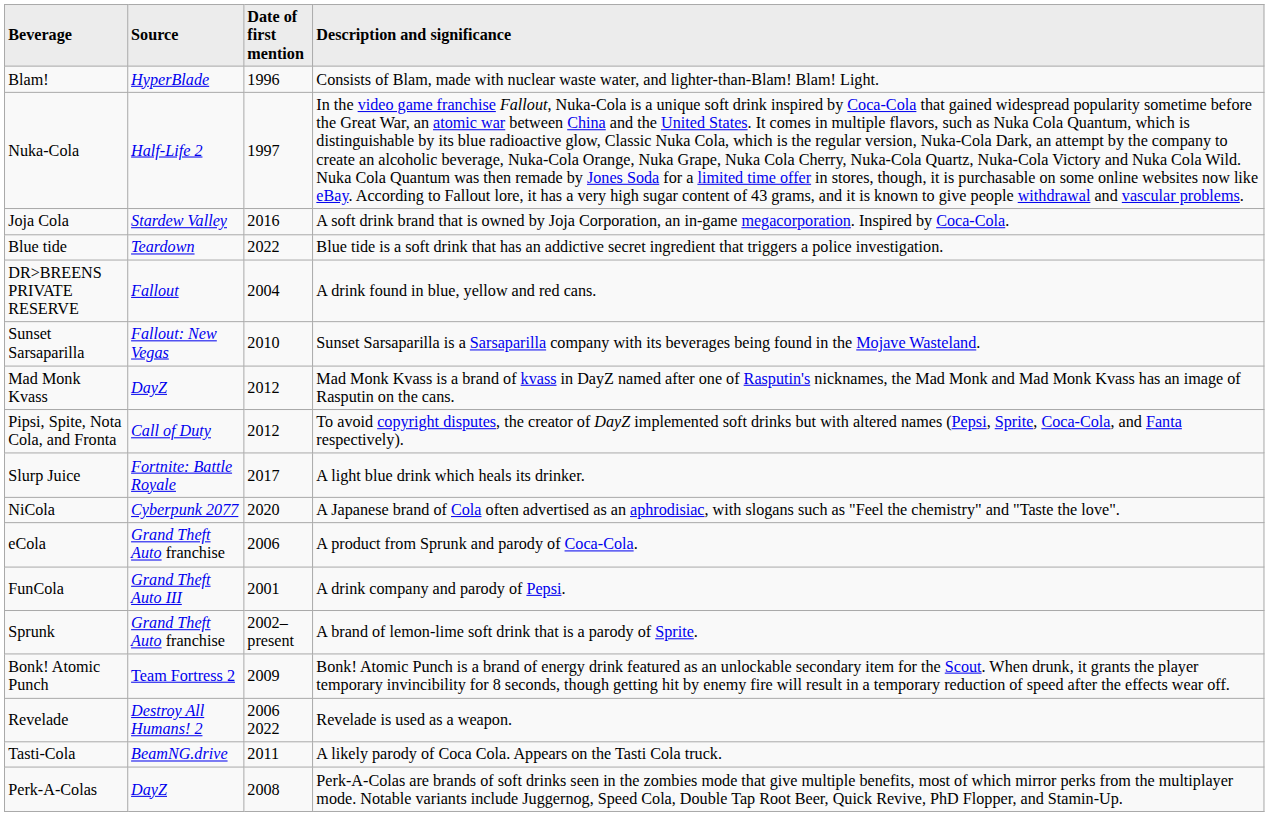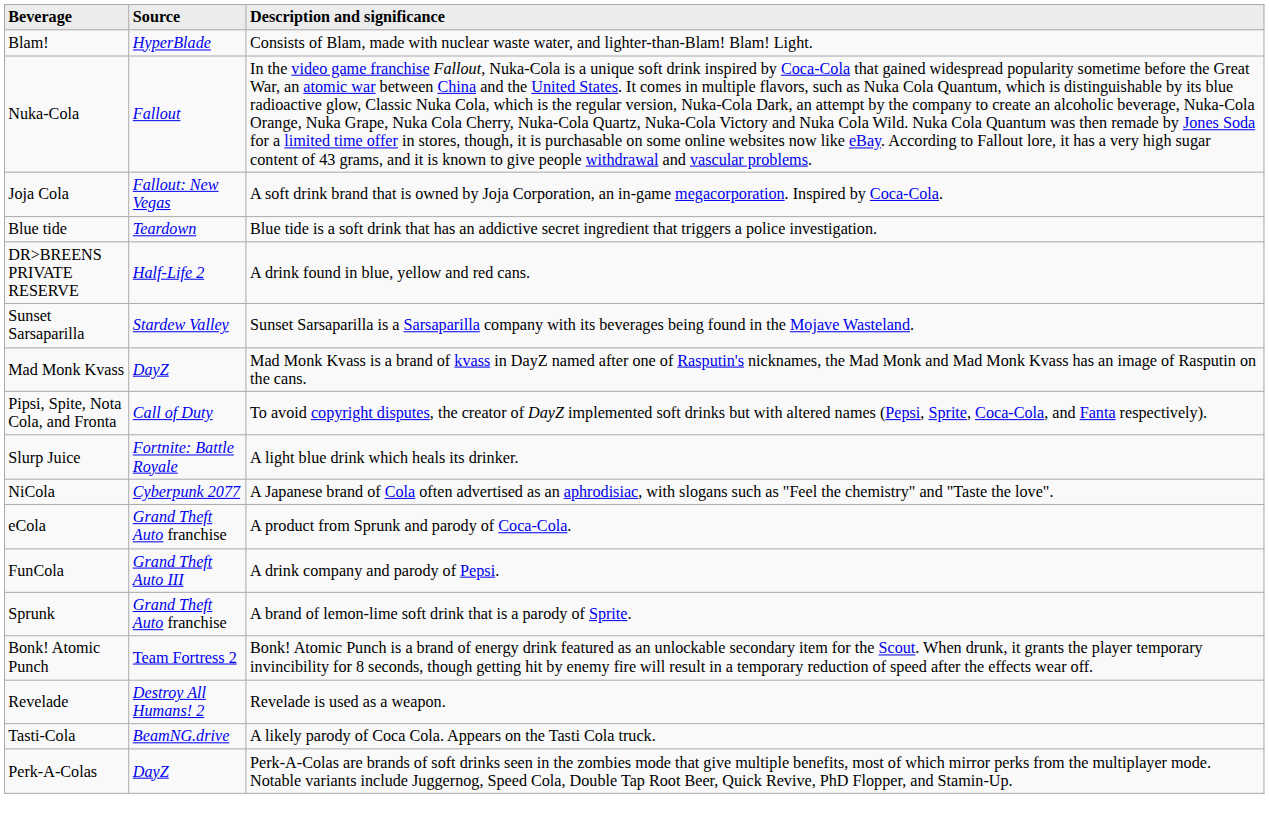- column: Date of first mention | 1996 | 1997 | 2016 | 2022 | 2004 | 2010 | 2012 | 2012 | 2017 | 2020 | 2006 | 2001 | 2002–present | 2009 | 2006 2022 | 2011 | 2008
Nuka-Cola | Source: Half-Life 2 -> Fallout
Joja Cola | Source: Stardew Valley -> Fallout: New Vegas
DR>BREENS PRIVATE RESERVE | Source: Fallout -> Half-Life 2
Sunset Sarsaparilla | Source: Fallout: New Vegas -> Stardew Valley
